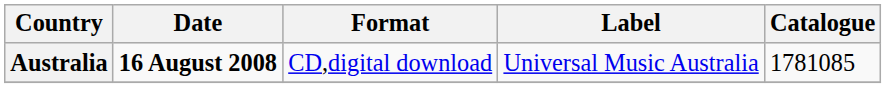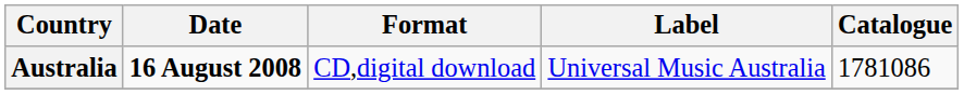Australia | Catalogue: 1781085 -> 1781086
